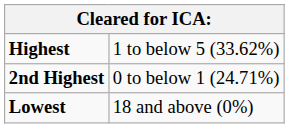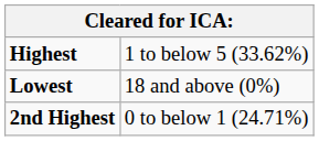rows swapped: 2nd Highest <-> Lowest
